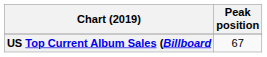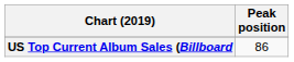US Top Current Album Sales (Billboard | Peak position: 67 -> 86
